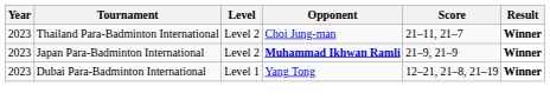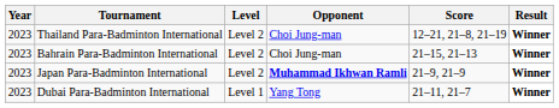Thailand Para-Badminton International | Score: 21–11, 21–7 -> 12–21, 21–8, 21–19
+ row: 2023 | Bahrain Para-Badminton International | Level 2 | Choi Jung-man | 21–15, 21–13 | Winner
Dubai Para-Badminton International | Score: 12–21, 21–8, 21–19 -> 21–11, 21–7
